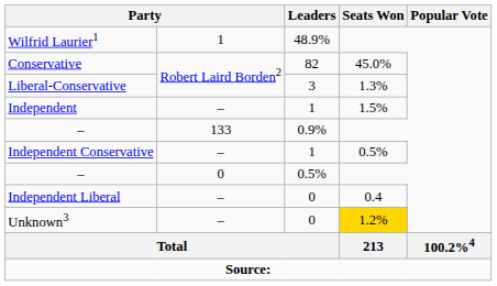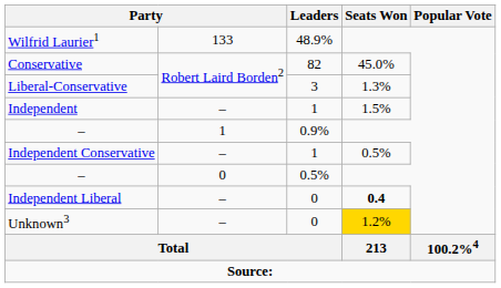Wilfrid Laurier1 | column 2: 1 -> 133
– / 0.9% | column 2: 133 -> 1
Independent Liberal | Seats Won: normal -> bold
